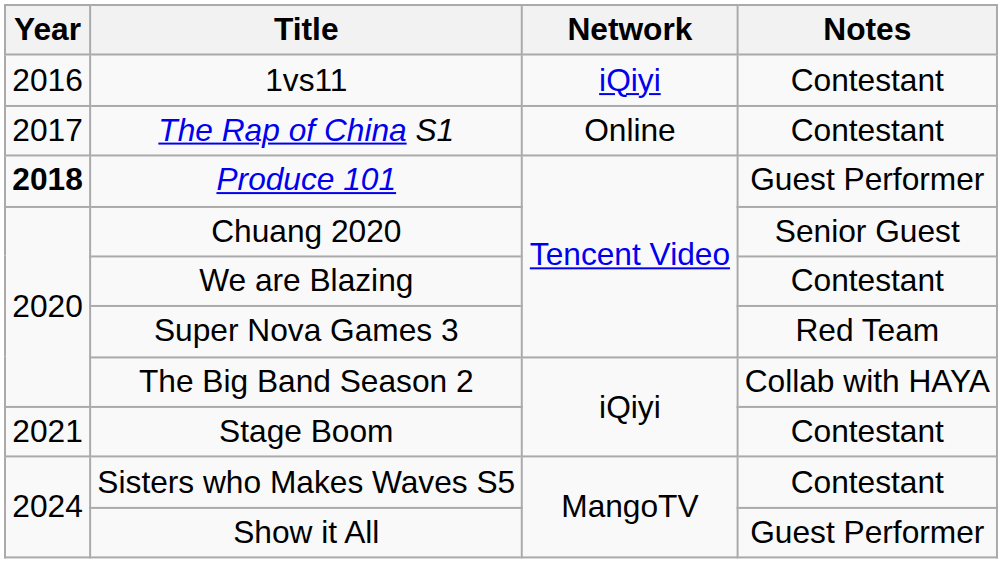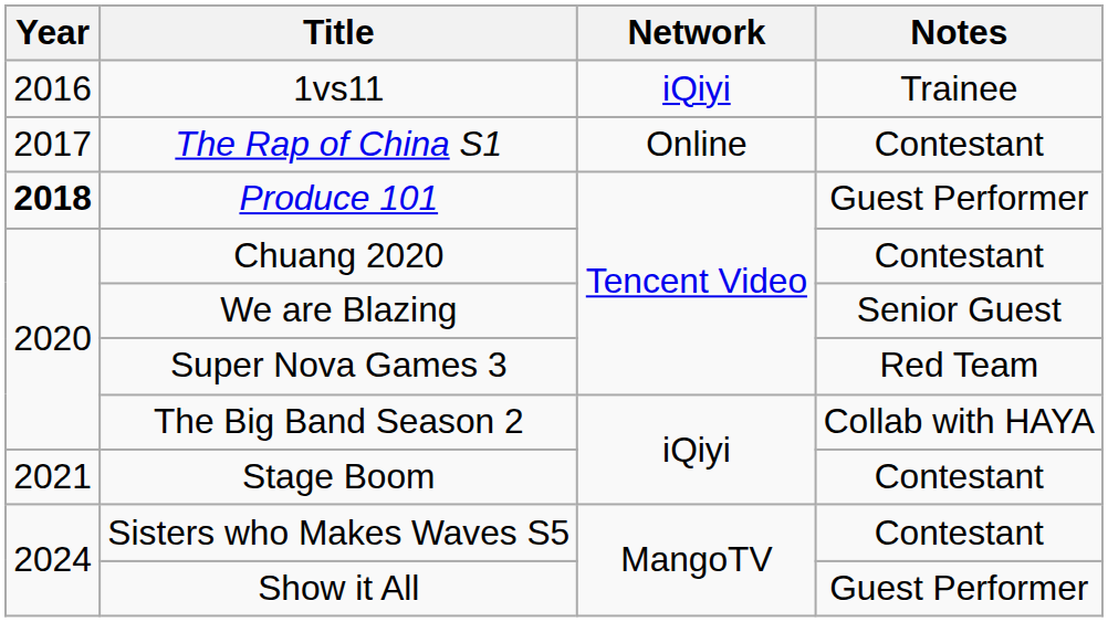1vs11 | Notes: Contestant -> Trainee
Chuang 2020 | Notes: Senior Guest -> Contestant
We are Blazing | Notes: Contestant -> Senior Guest
